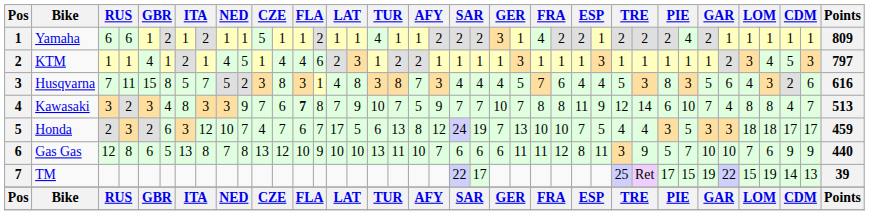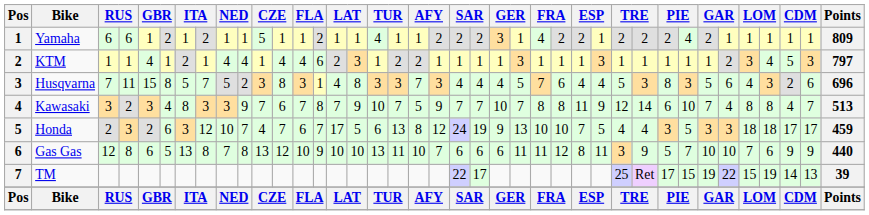KTM | column 10: 5 -> 4
Husqvarna | column 18: 8 -> 3
Husqvarna | Points: 616 -> 696
Kawasaki | column 13: bold -> normal
Honda | column 23: 7 -> 9
